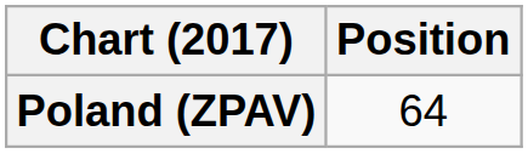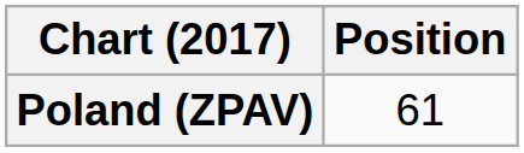Poland (ZPAV) | Position: 64 -> 61
